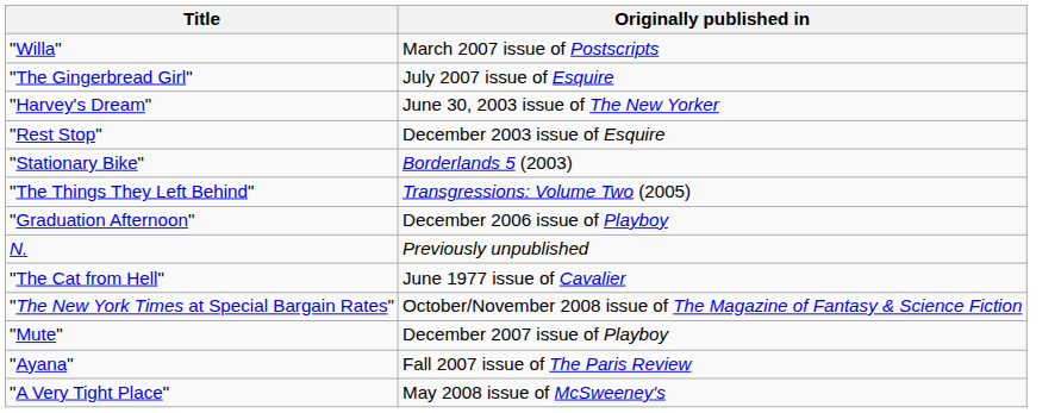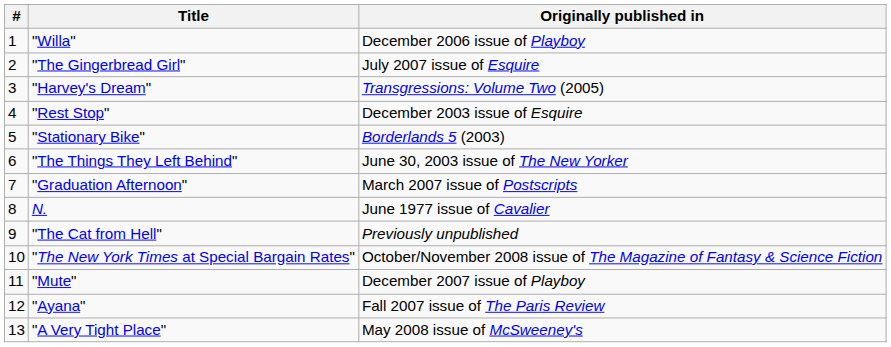+ column: # | 1 | 2 | 3 | 4 | 5 | 6 | 7 | 8 | 9 | 10 | 11 | 12 | 13
"Willa" | Originally published in: March 2007 issue of Postscripts -> December 2006 issue of Playboy
"Harvey's Dream" | Originally published in: June 30, 2003 issue of The New Yorker -> Transgressions: Volume Two (2005)
"The Things They Left Behind" | Originally published in: Transgressions: Volume Two (2005) -> June 30, 2003 issue of The New Yorker
"Graduation Afternoon" | Originally published in: December 2006 issue of Playboy -> March 2007 issue of Postscripts
N. | Originally published in: Previously unpublished -> June 1977 issue of Cavalier
"The Cat from Hell" | Originally published in: June 1977 issue of Cavalier -> Previously unpublished
